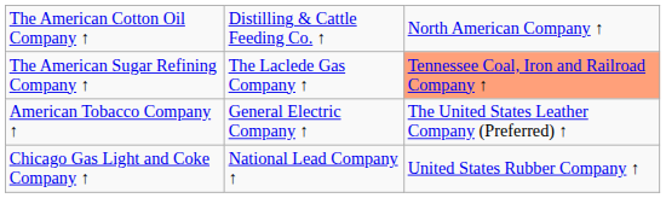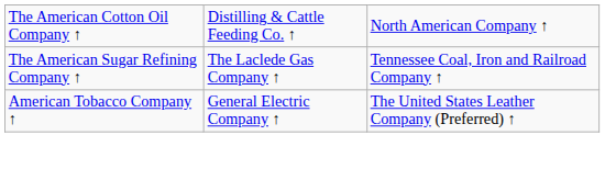The American Sugar Refining Company ↑ | column 3: lightsalmon background -> no background
- row: Chicago Gas Light and Coke Company ↑ | National Lead Company ↑ | United States Rubber Company ↑
